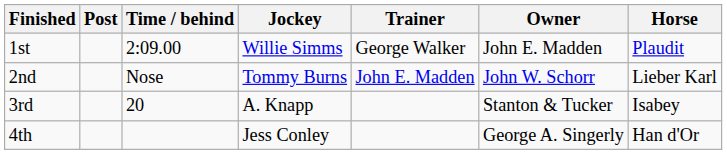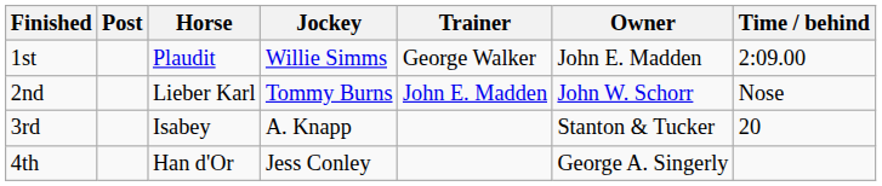columns swapped: Horse <-> Time / behind
